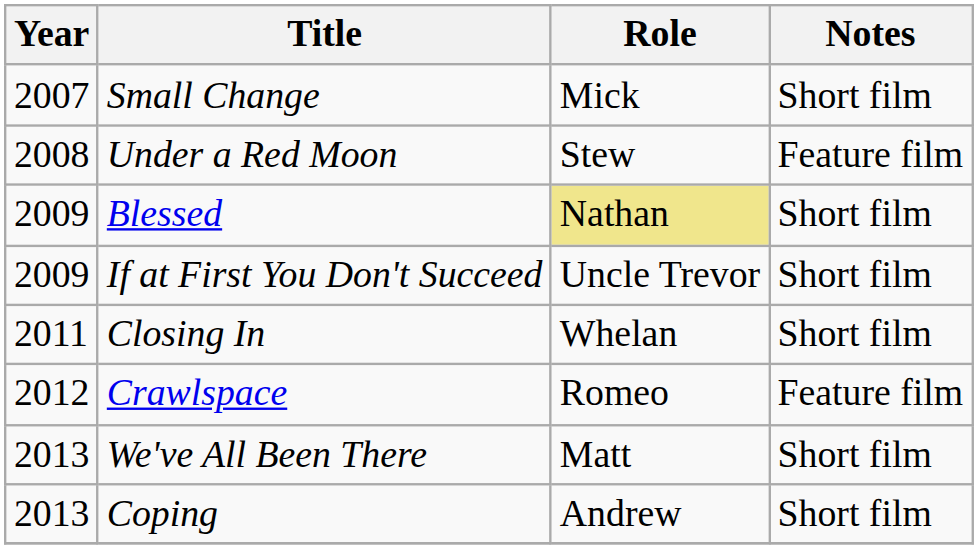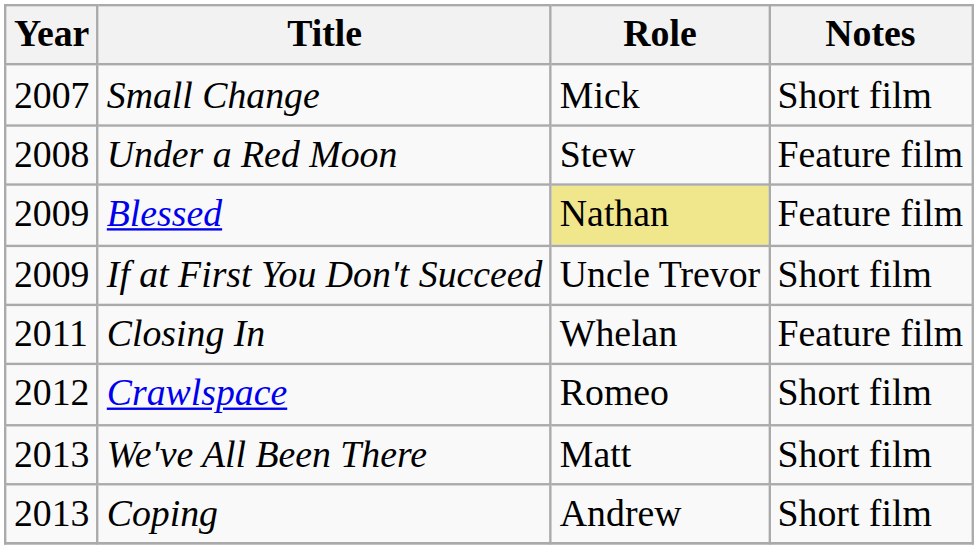Blessed | Notes: Short film -> Feature film
Closing In | Notes: Short film -> Feature film
Crawlspace | Notes: Feature film -> Short film
